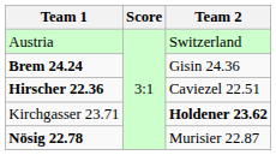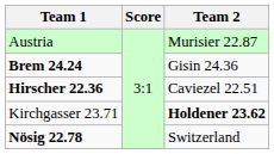Austria | Team 2: Switzerland -> Murisier 22.87
Nösig 22.78 | Team 2: Murisier 22.87 -> Switzerland
